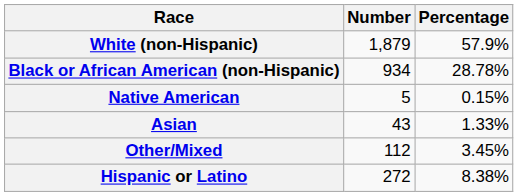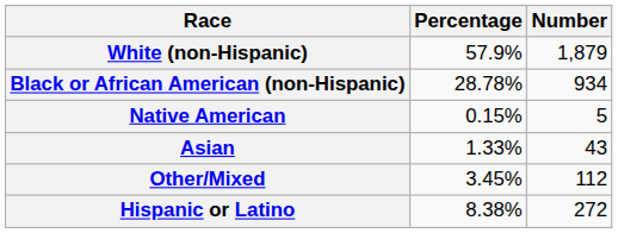columns swapped: Number <-> Percentage
